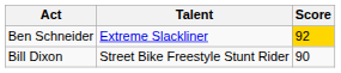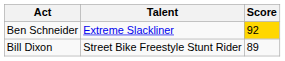Bill Dixon | Score: 90 -> 89
